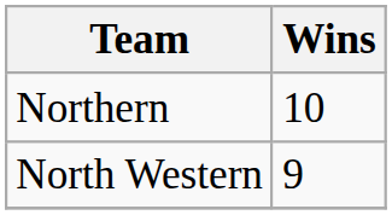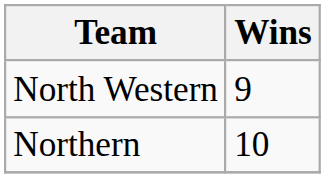rows swapped: Northern <-> North Western
